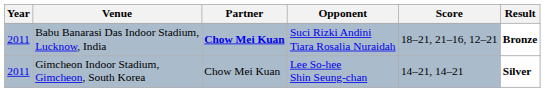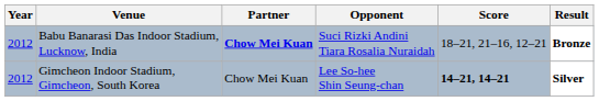Babu Banarasi Das Indoor Stadium, Lucknow, India | Year: 2011 -> 2012
Gimcheon Indoor Stadium, Gimcheon, South Korea | Year: 2011 -> 2012
Gimcheon Indoor Stadium, Gimcheon, South Korea | Score: normal -> bold
